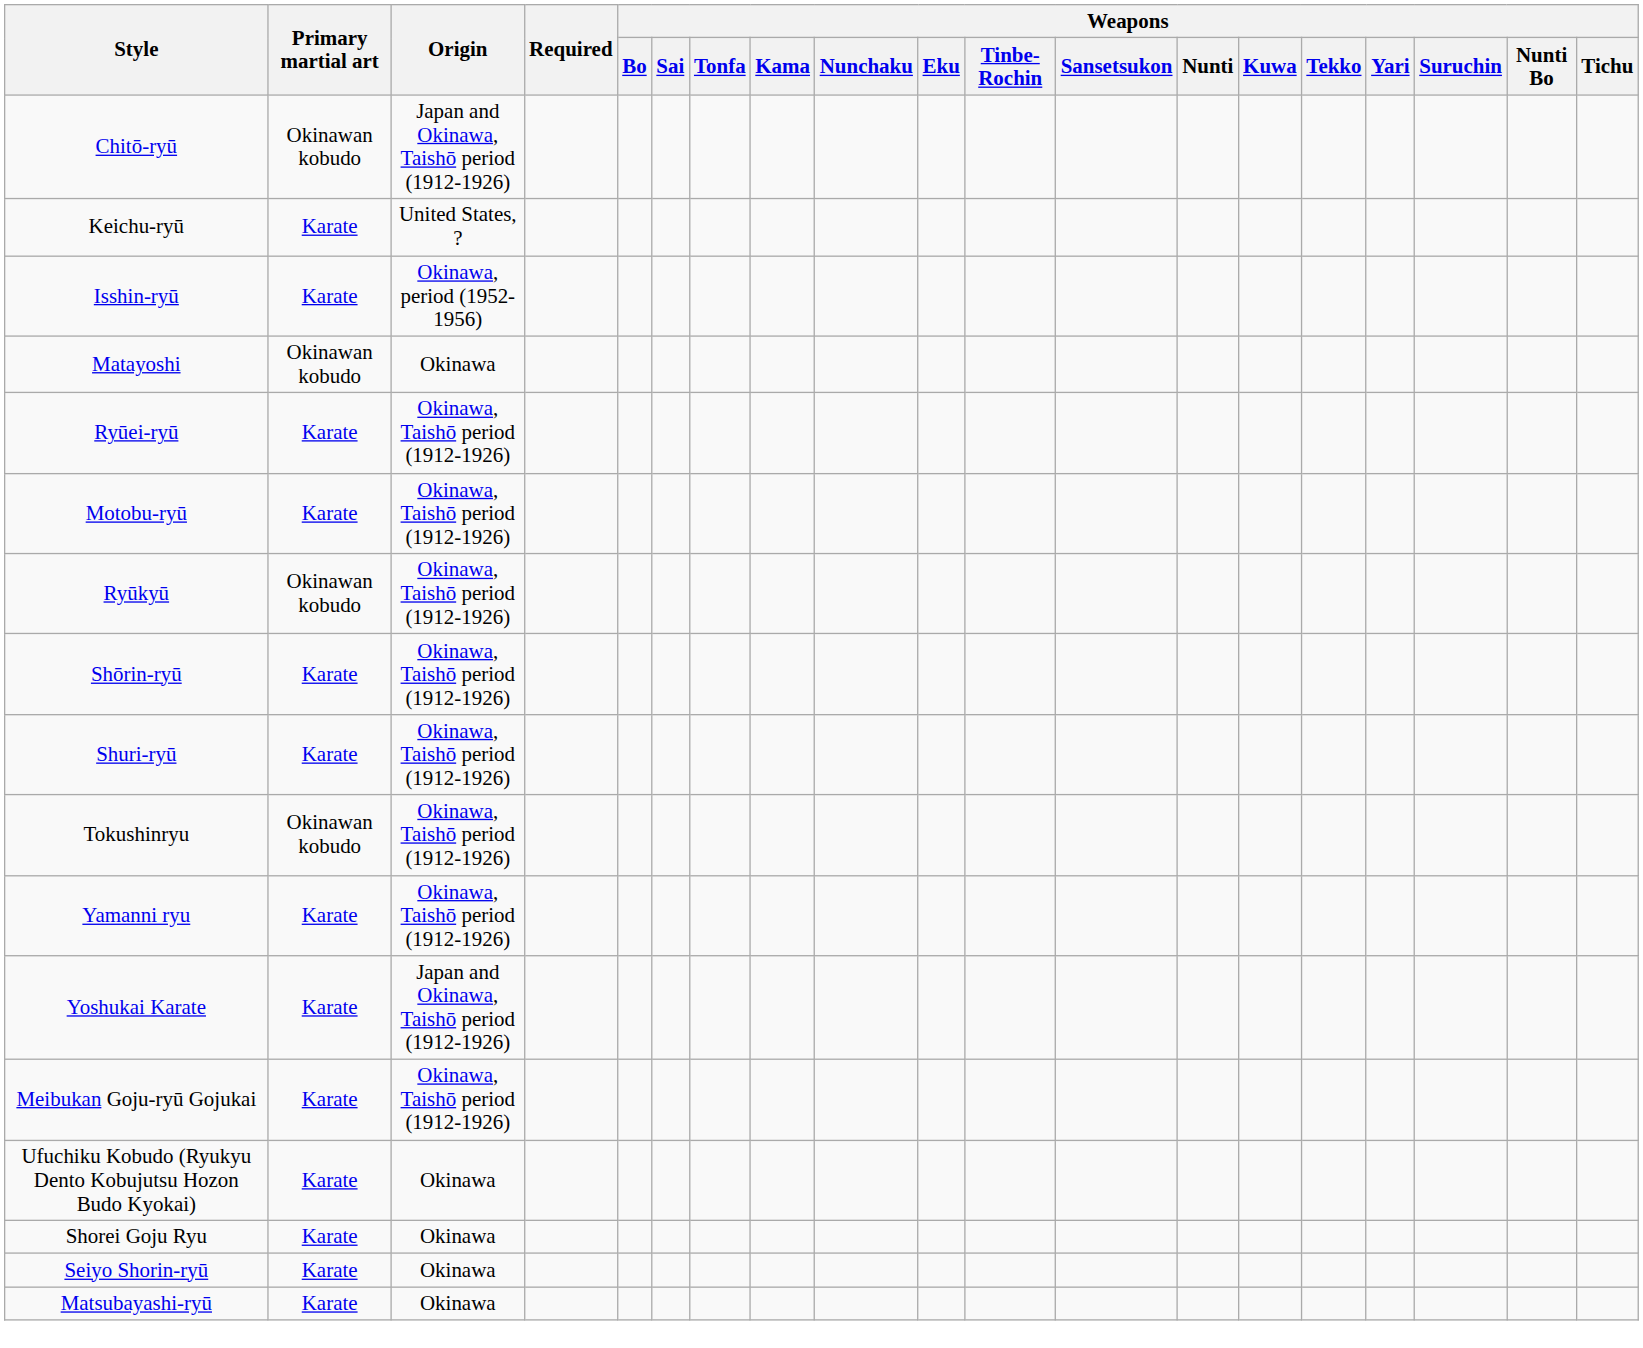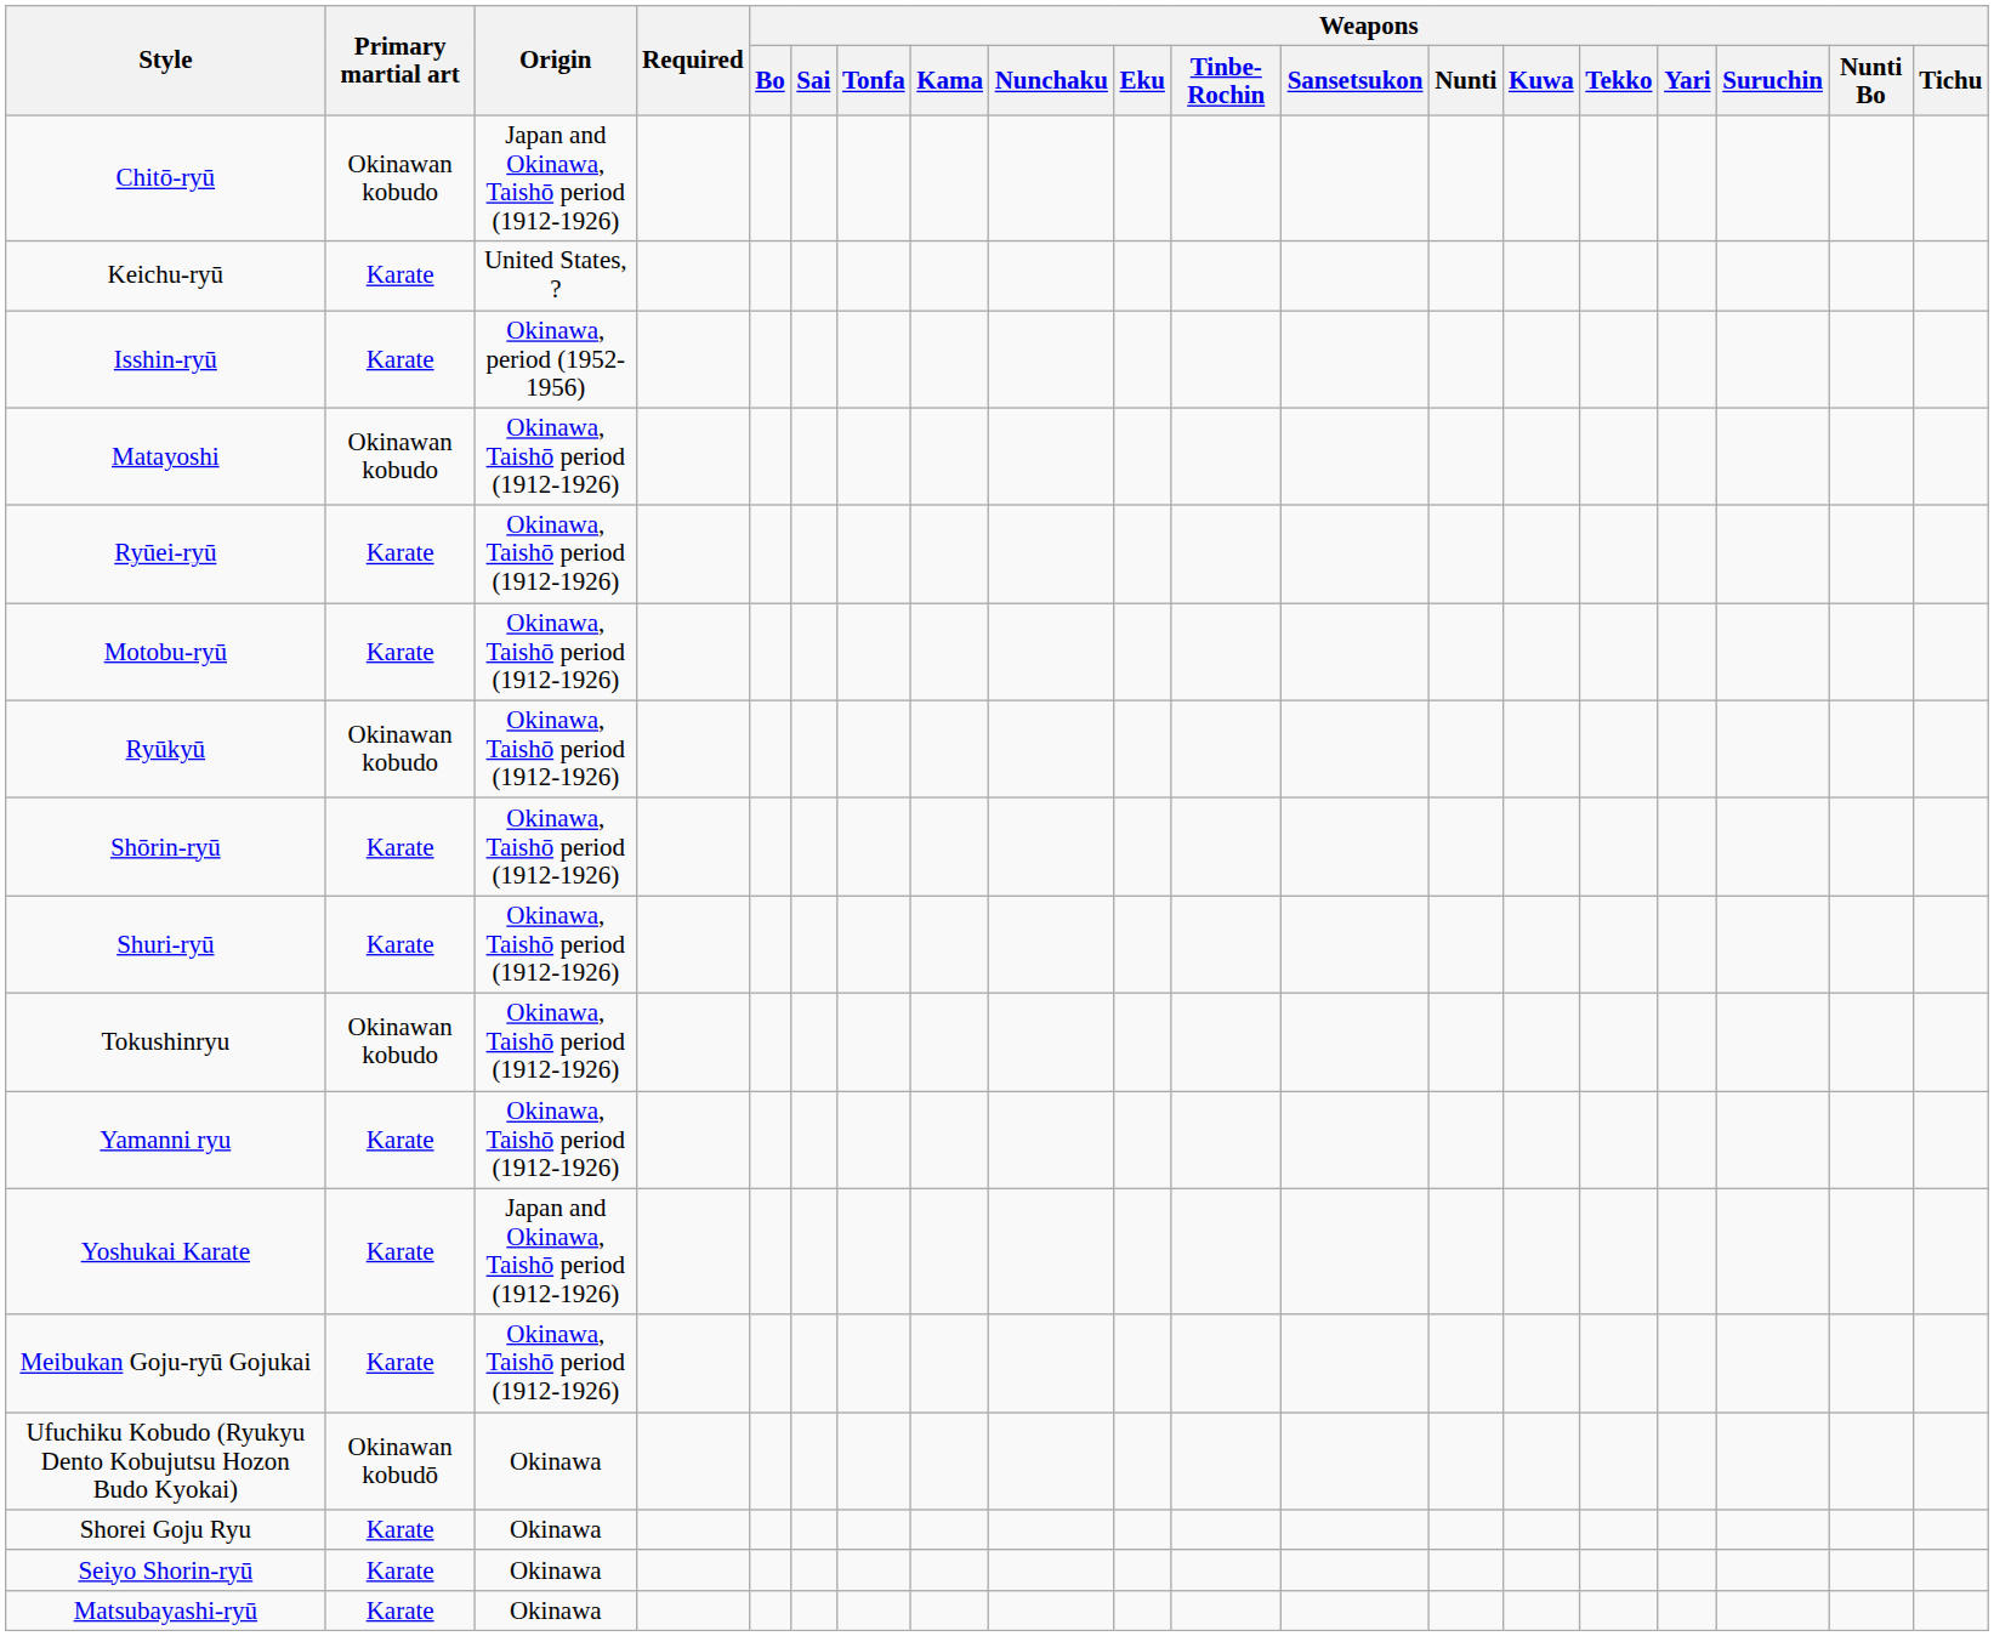Matayoshi | Origin: Okinawa -> Okinawa, Taishō period (1912-1926)
Ufuchiku Kobudo (Ryukyu Dento Kobujutsu Hozon Budo Kyokai) | Primary martial art: Karate -> Okinawan kobudō
